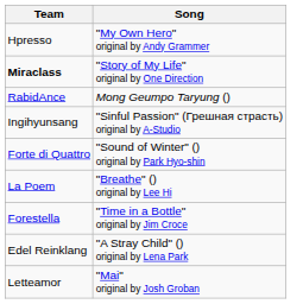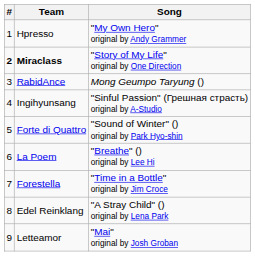+ column: # | 1 | 2 | 3 | 4 | 5 | 6 | 7 | 8 | 9
